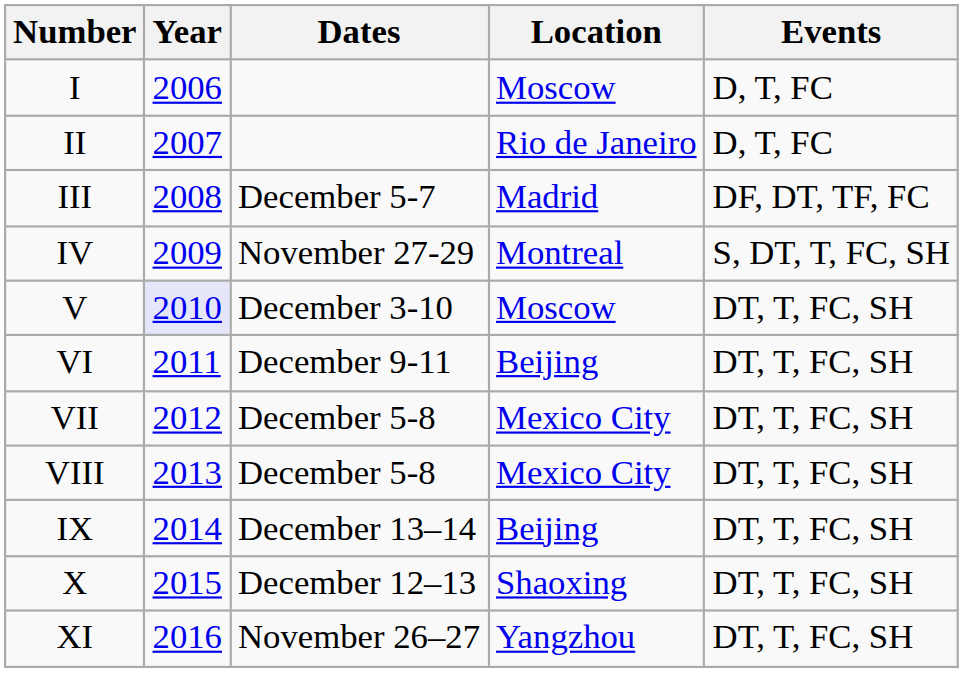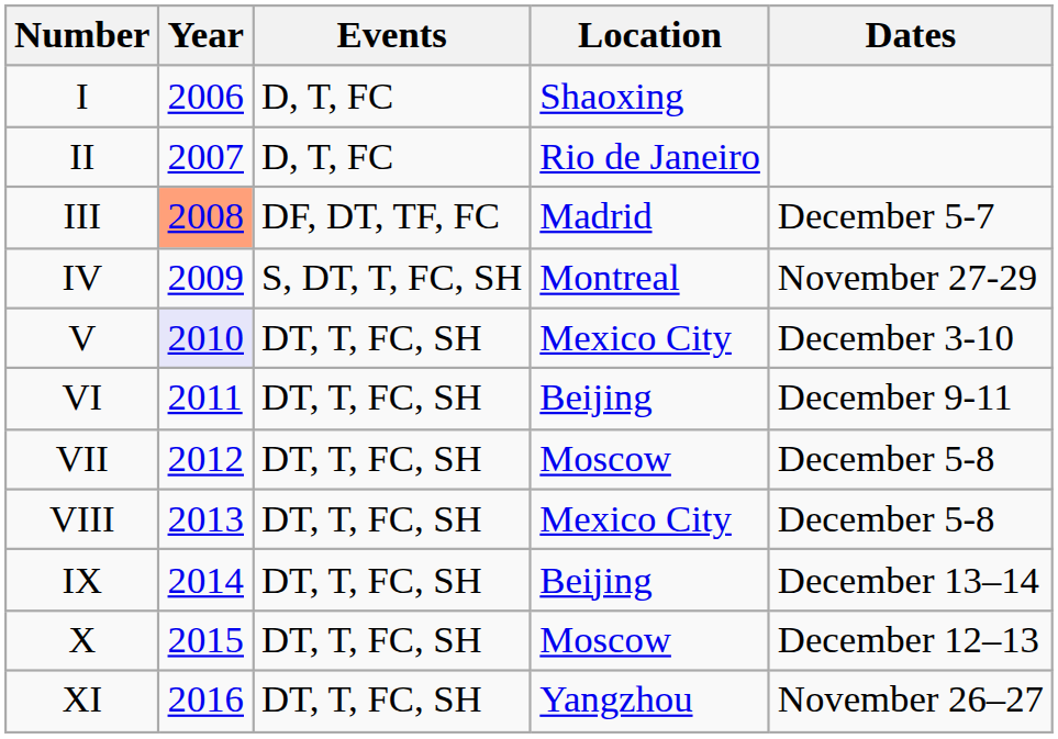columns swapped: Events <-> Dates
I | Location: Moscow -> Shaoxing
III | Year: no background -> lightsalmon background
V | Location: Moscow -> Mexico City
VII | Location: Mexico City -> Moscow
X | Location: Shaoxing -> Moscow
